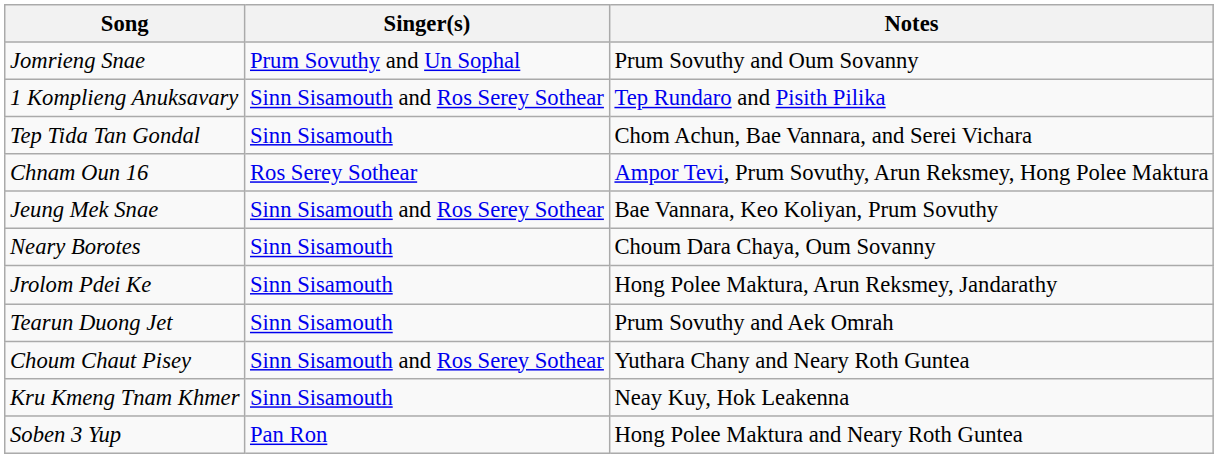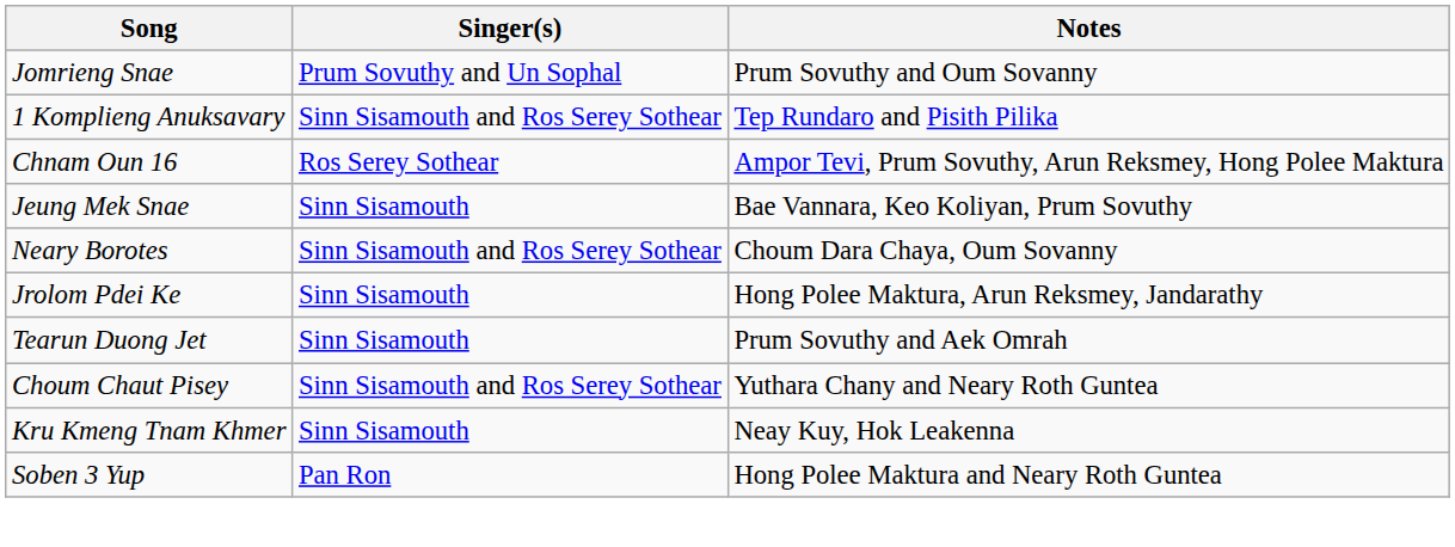- row: Tep Tida Tan Gondal | Sinn Sisamouth | Chom Achun, Bae Vannara, and Serei Vichara
Jeung Mek Snae | Singer(s): Sinn Sisamouth and Ros Serey Sothear -> Sinn Sisamouth
Neary Borotes | Singer(s): Sinn Sisamouth -> Sinn Sisamouth and Ros Serey Sothear
